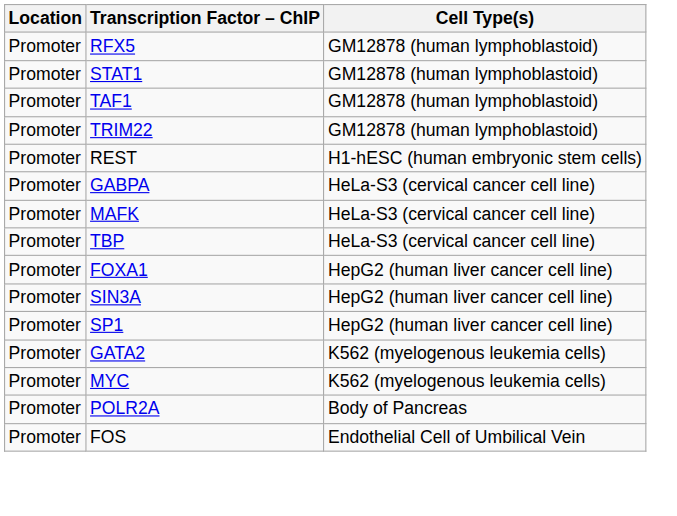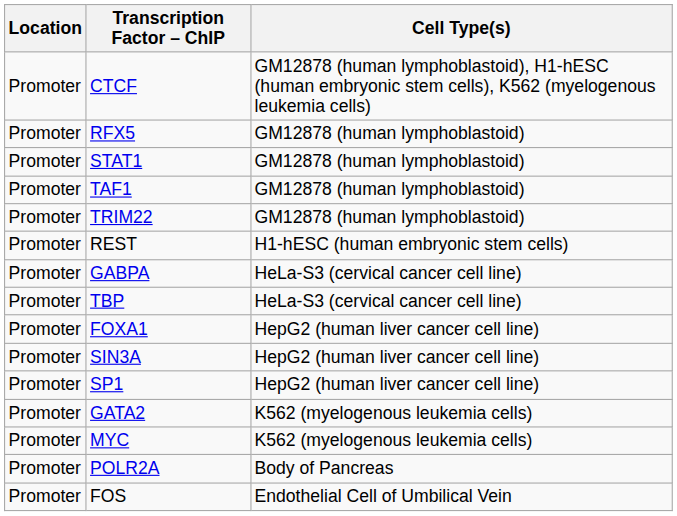+ row: Promoter | CTCF | GM12878 (human lymphoblastoid), H1-hESC (human embryonic stem cells), K562 (myelogenous leukemia cells)
- row: Promoter | MAFK | HeLa-S3 (cervical cancer cell line)
